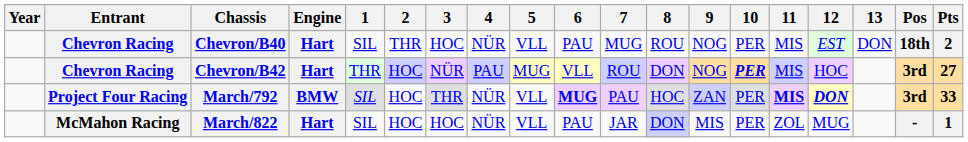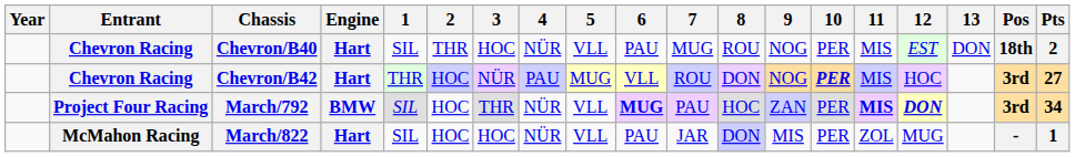March/792 | Pts: 33 -> 34
